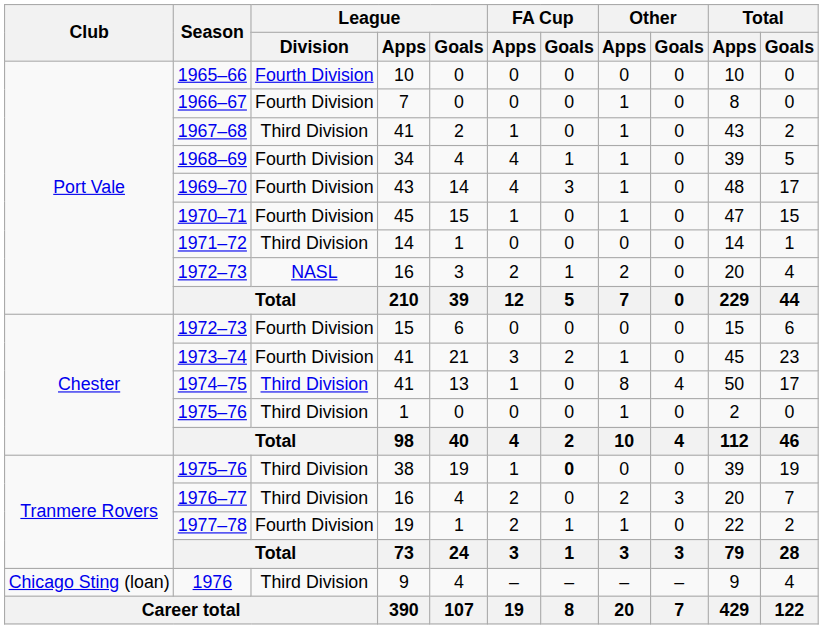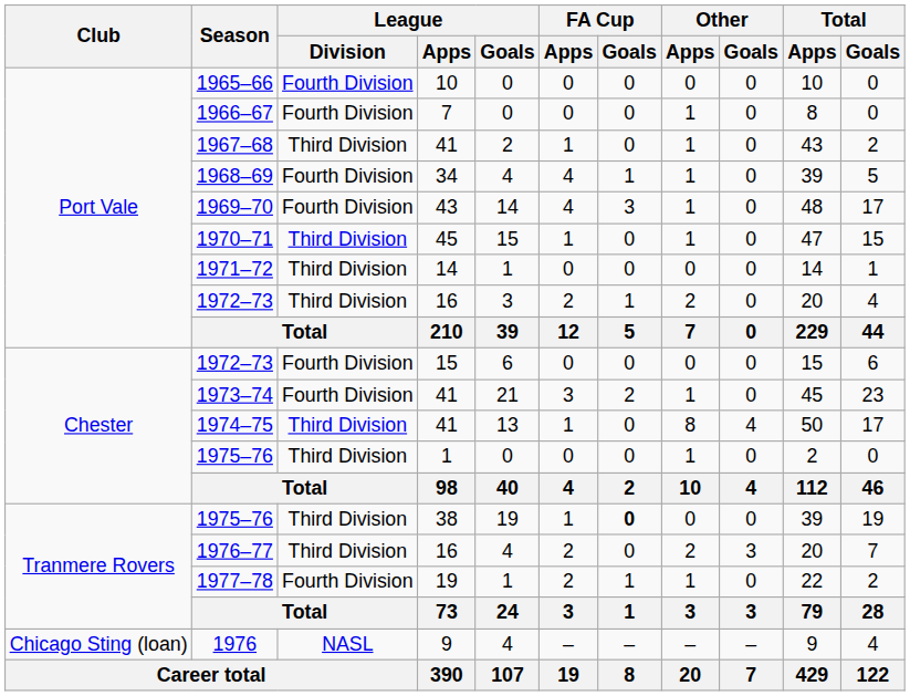1970–71 | League / Division: Fourth Division -> Third Division
1972–73 / 16 | League / Division: NASL -> Third Division
1976 | League / Division: Third Division -> NASL
